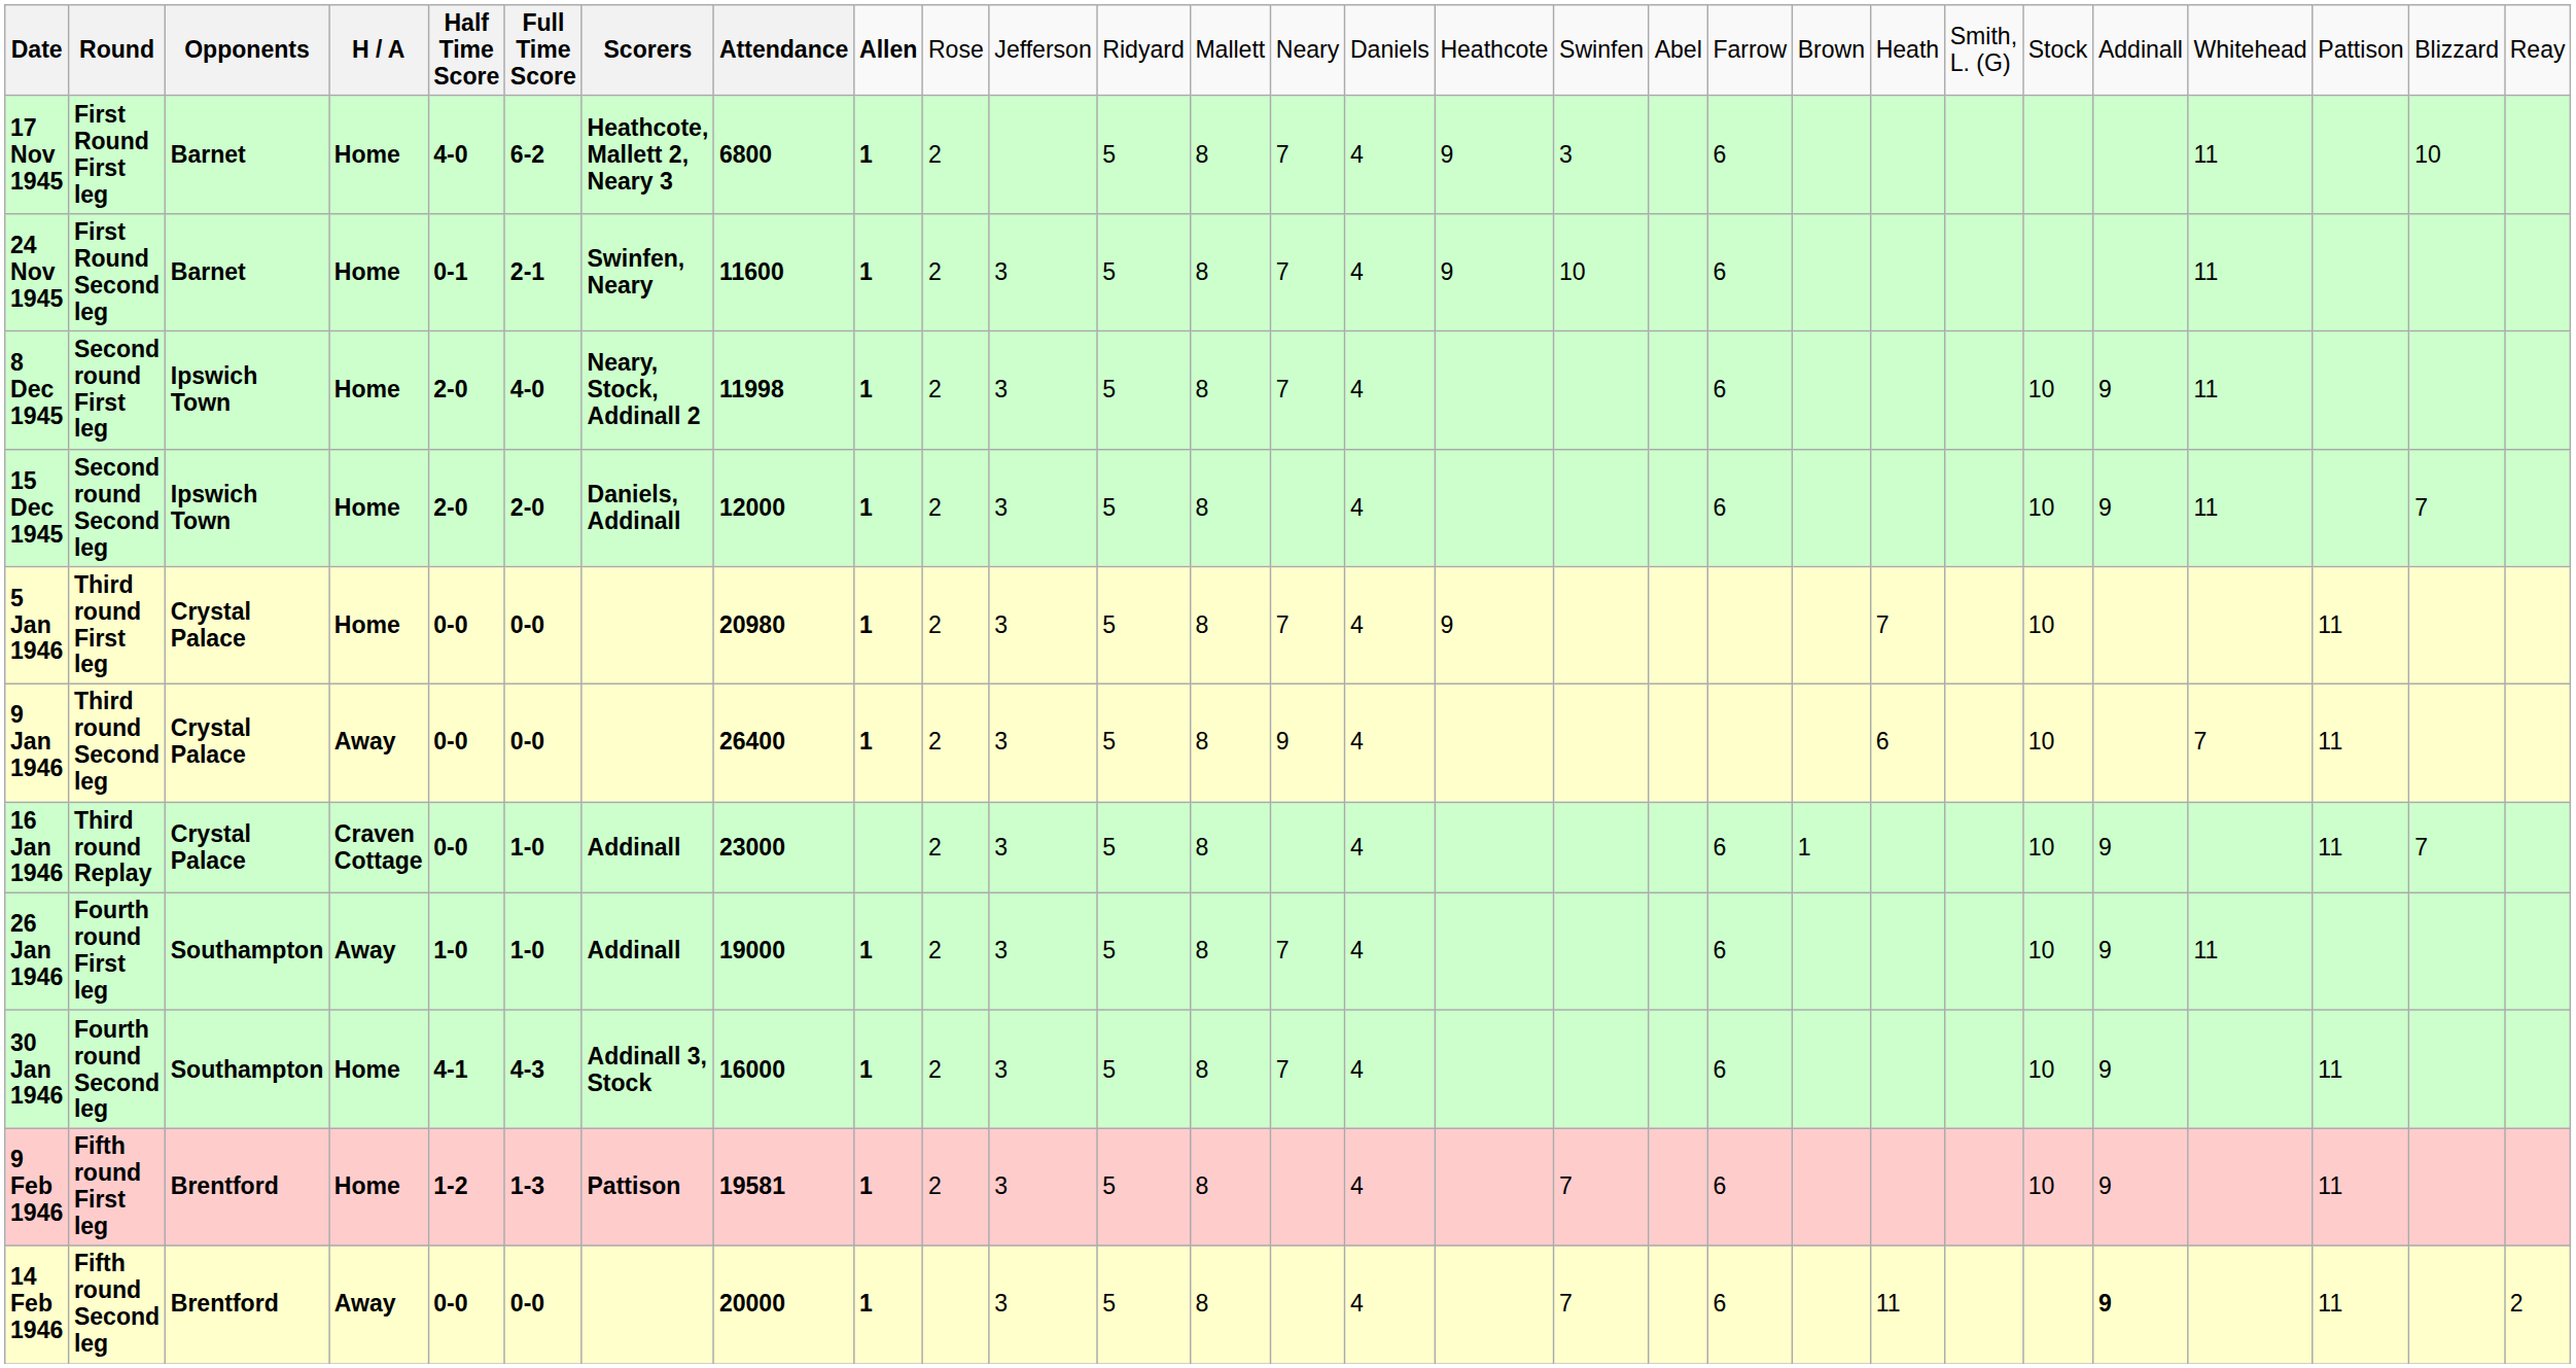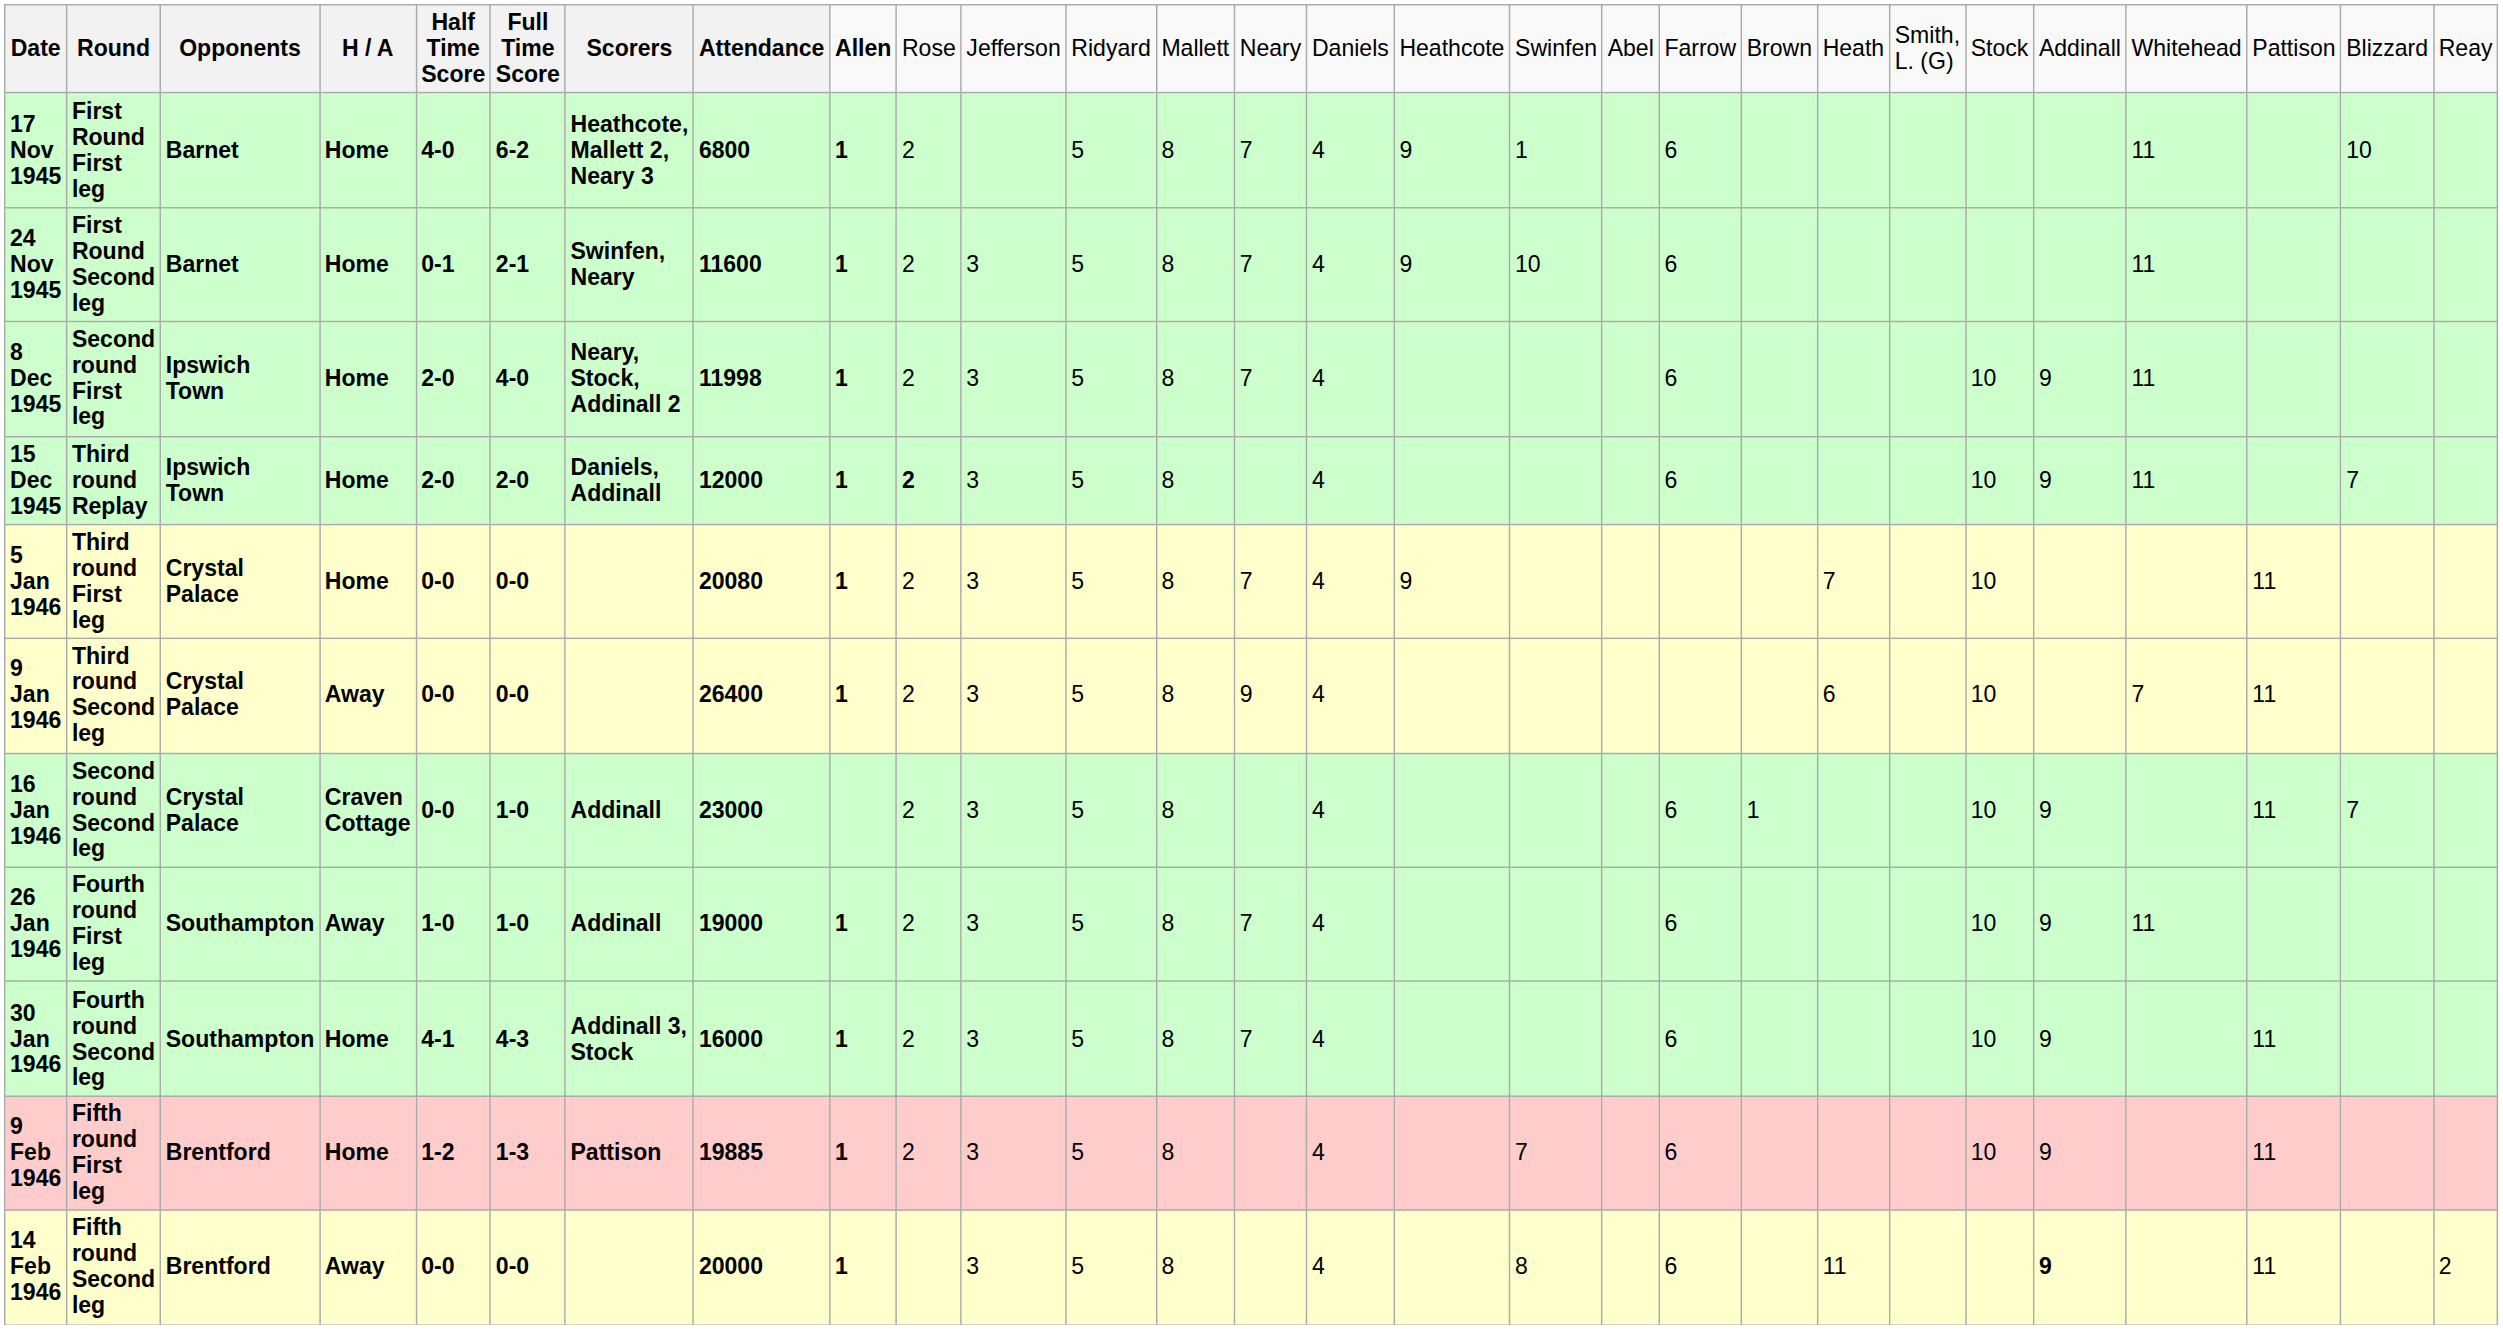17 Nov 1945 | column 17: 3 -> 1
15 Dec 1945 | column 2: Second round Second leg -> Third round Replay
15 Dec 1945 | column 10: normal -> bold
5 Jan 1946 | column 8: 20980 -> 20080
16 Jan 1946 | column 2: Third round Replay -> Second round Second leg
9 Feb 1946 | column 8: 19581 -> 19885
14 Feb 1946 | column 17: 7 -> 8
